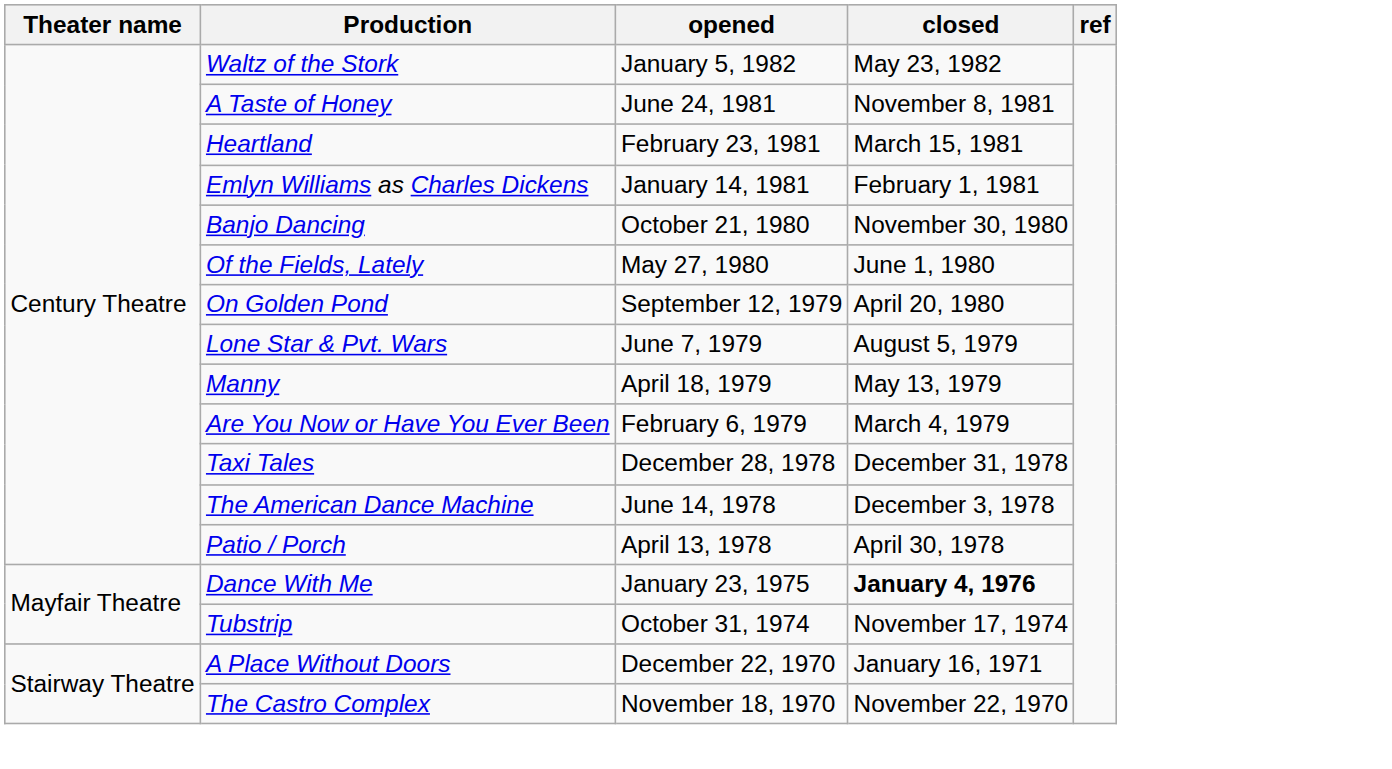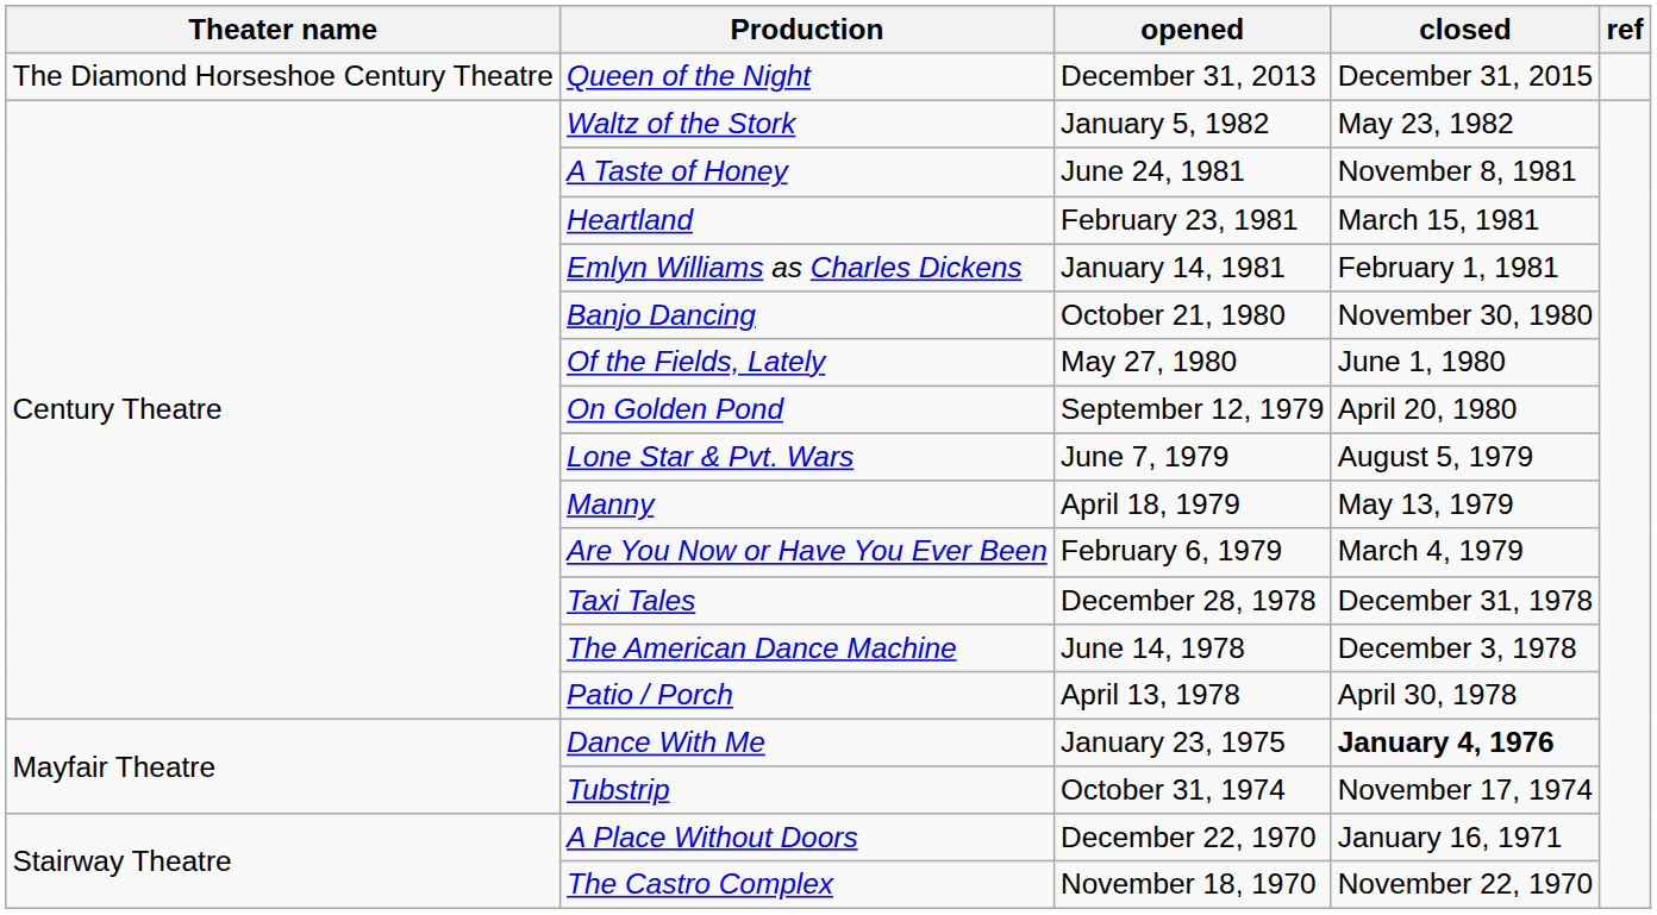+ row: The Diamond Horseshoe Century Theatre | Queen of the Night | December 31, 2013 | December 31, 2015
